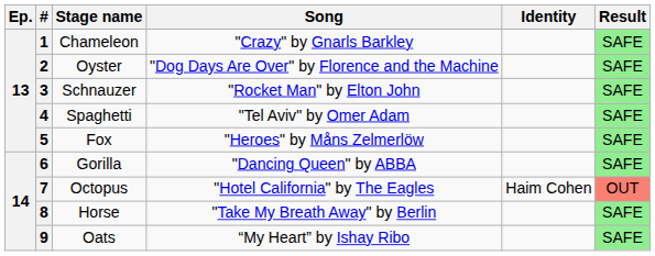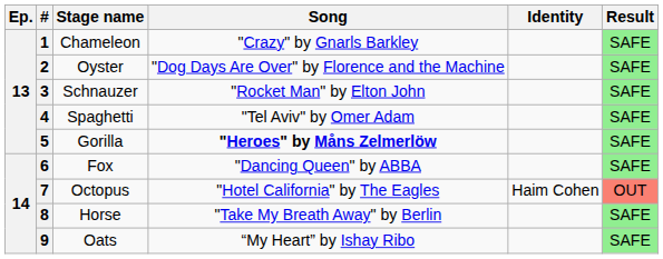5 | Stage name: Fox -> Gorilla
5 | Song: normal -> bold
6 | Stage name: Gorilla -> Fox
